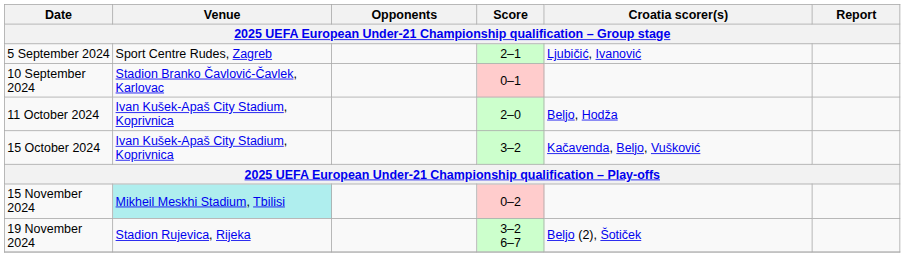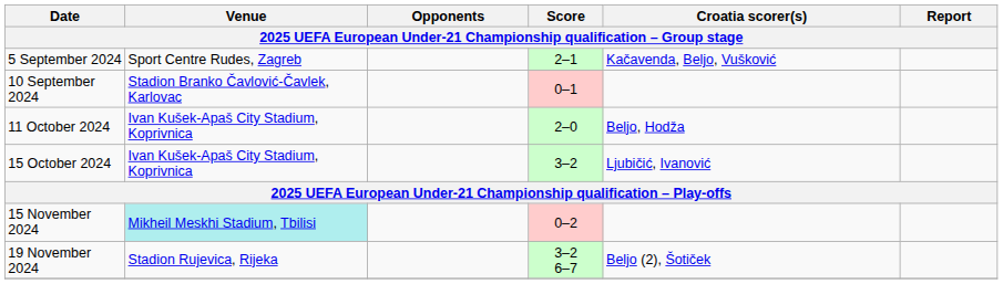5 September 2024 | Croatia scorer(s): Ljubičić, Ivanović -> Kačavenda, Beljo, Vušković
15 October 2024 | Croatia scorer(s): Kačavenda, Beljo, Vušković -> Ljubičić, Ivanović
